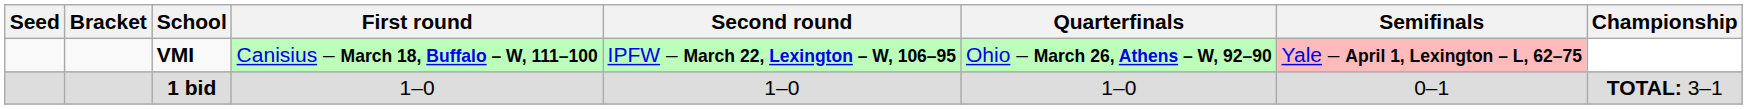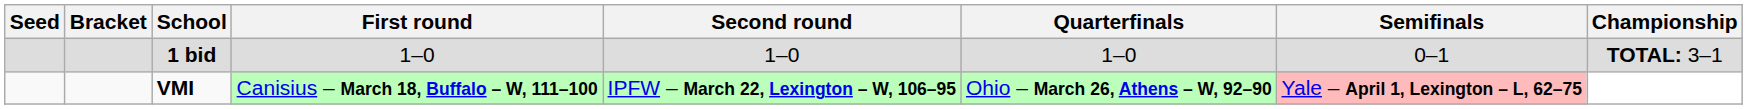rows swapped: VMI <-> 1 bid
